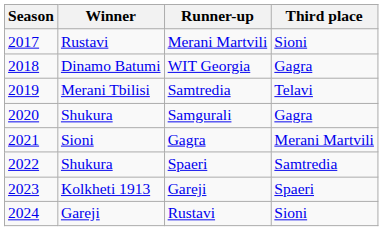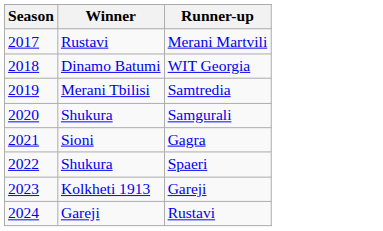- column: Third place | Sioni | Gagra | Telavi | Gagra | Merani Martvili | Samtredia | Spaeri | Sioni
